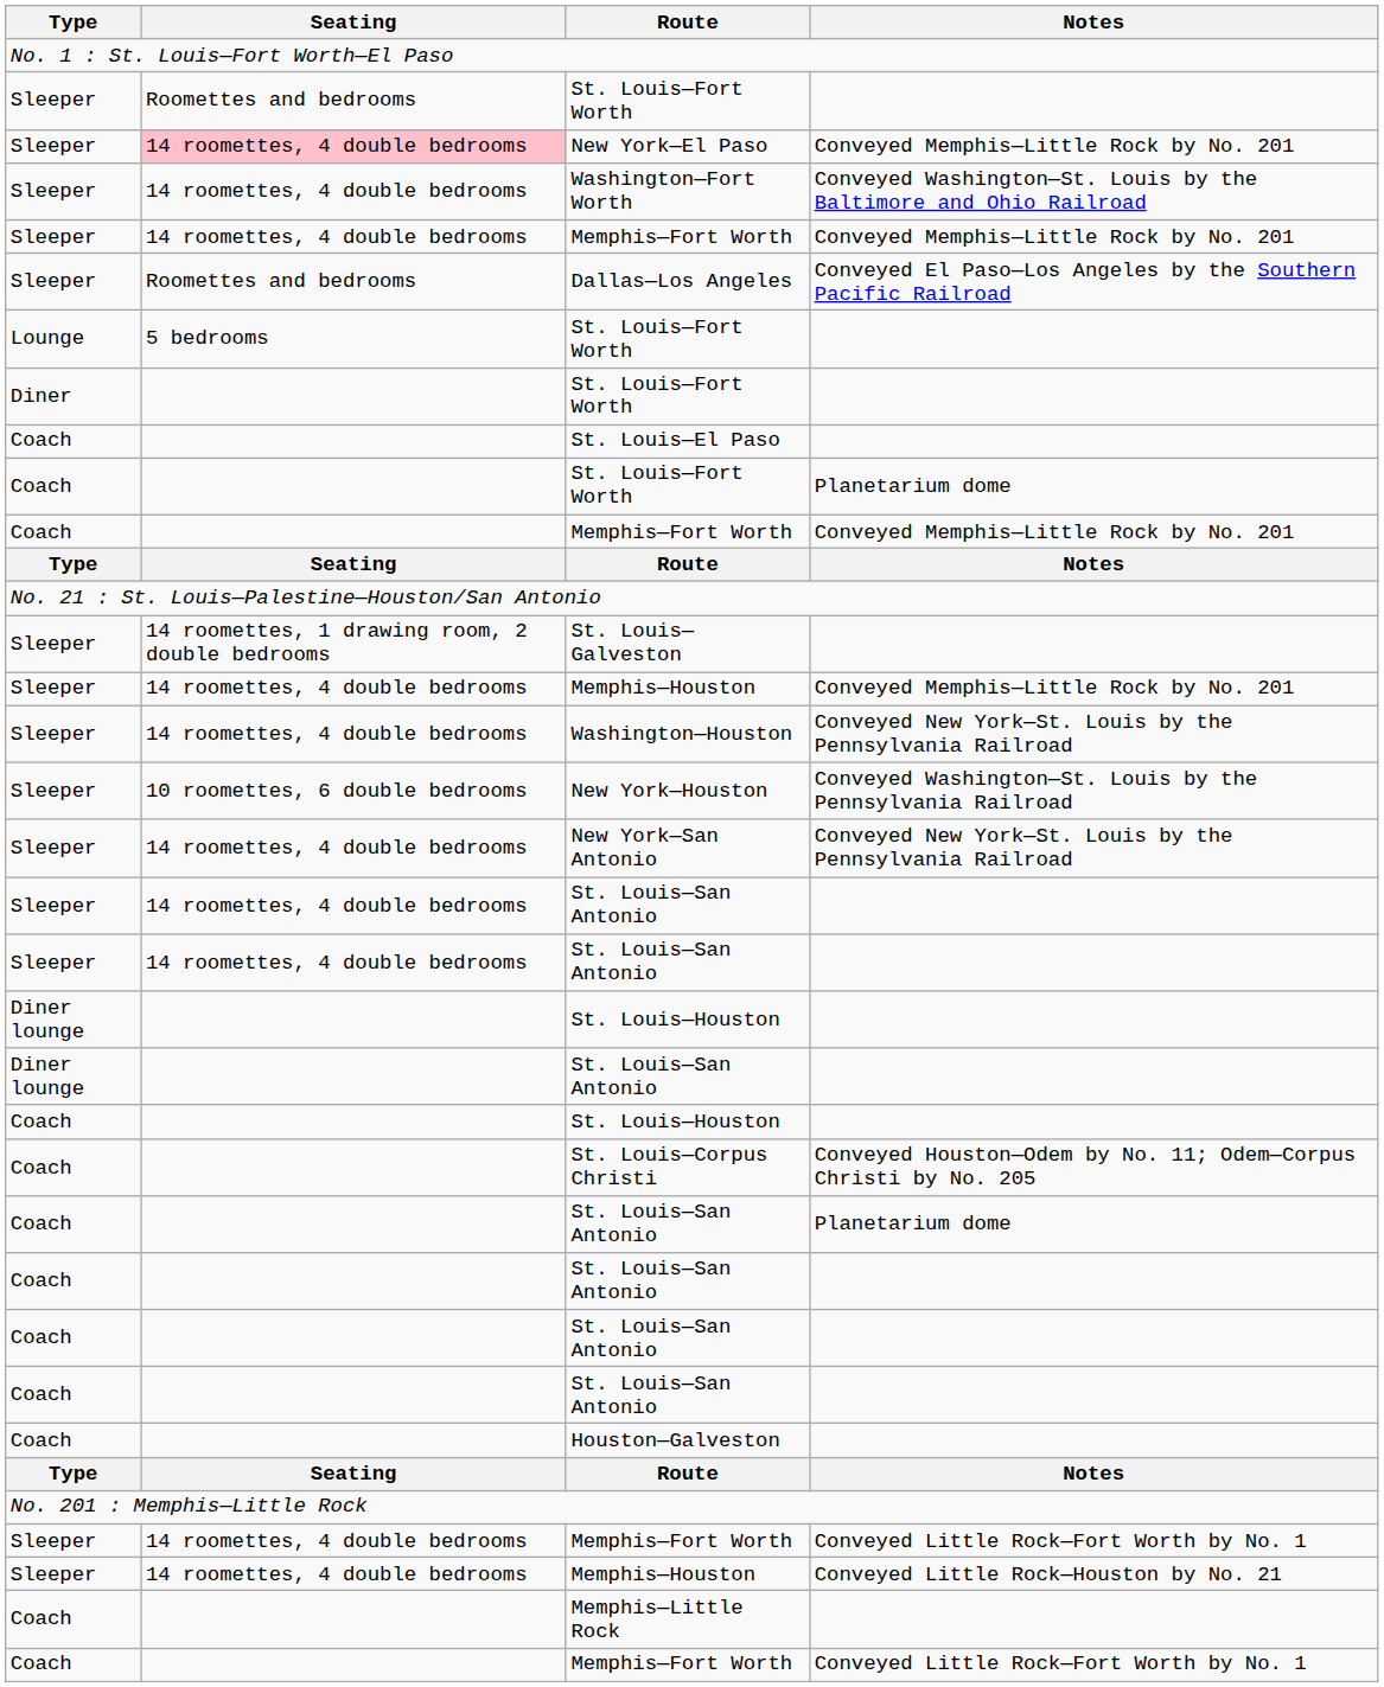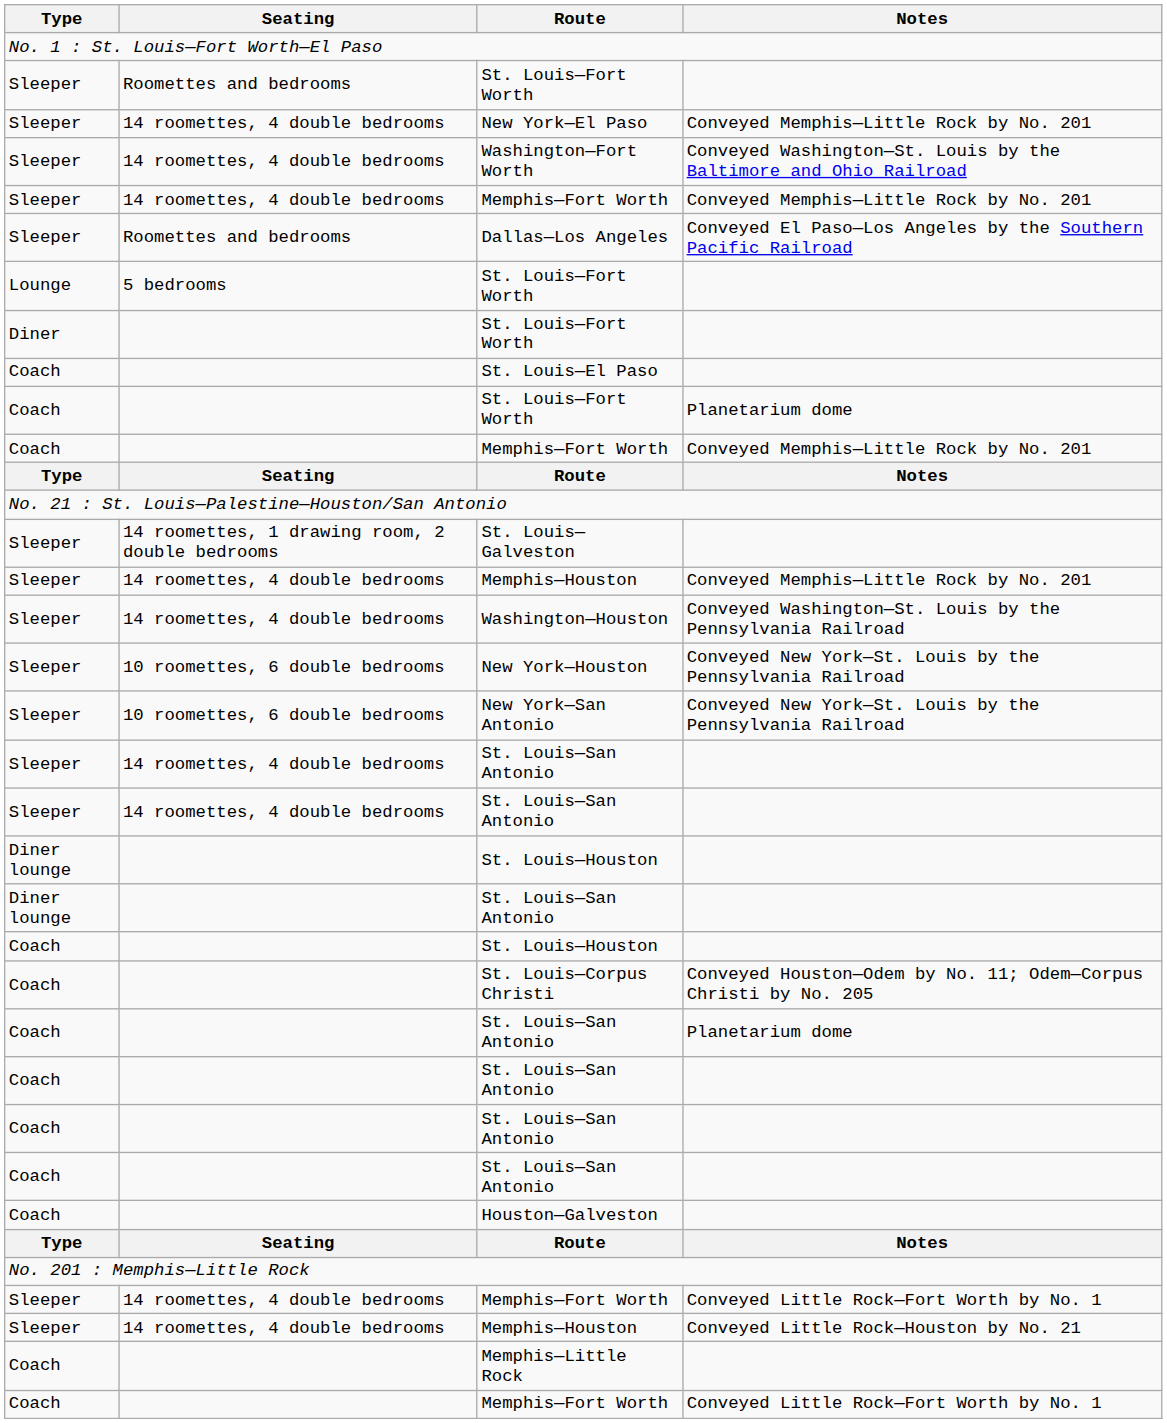New York—El Paso | Seating: pink background -> no background
Washington—Houston | Notes: Conveyed New York—St. Louis by the Pennsylvania Railroad -> Conveyed Washington—St. Louis by the Pennsylvania Railroad
New York—Houston | Notes: Conveyed Washington—St. Louis by the Pennsylvania Railroad -> Conveyed New York—St. Louis by the Pennsylvania Railroad
New York—San Antonio | Seating: 14 roomettes, 4 double bedrooms -> 10 roomettes, 6 double bedrooms
